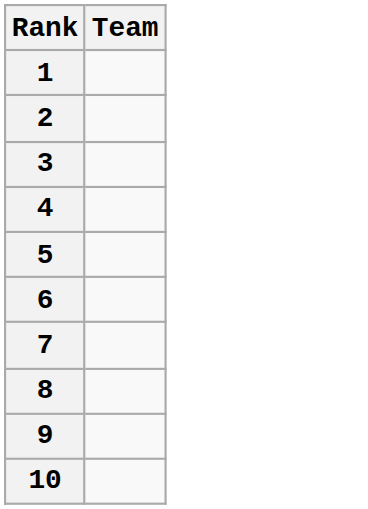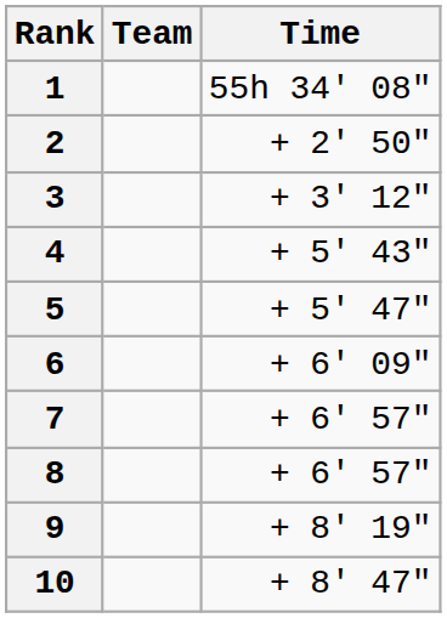+ column: Time | 55h 34' 08" | + 2' 50" | + 3' 12" | + 5' 43" | + 5' 47" | + 6' 09" | + 6' 57" | + 6' 57" | + 8' 19" | + 8' 47"
